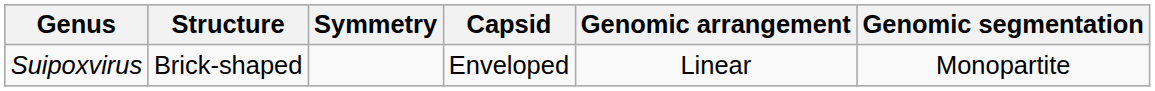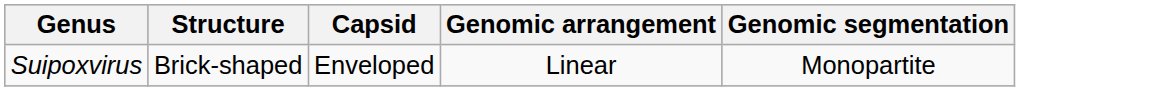- column: Symmetry
